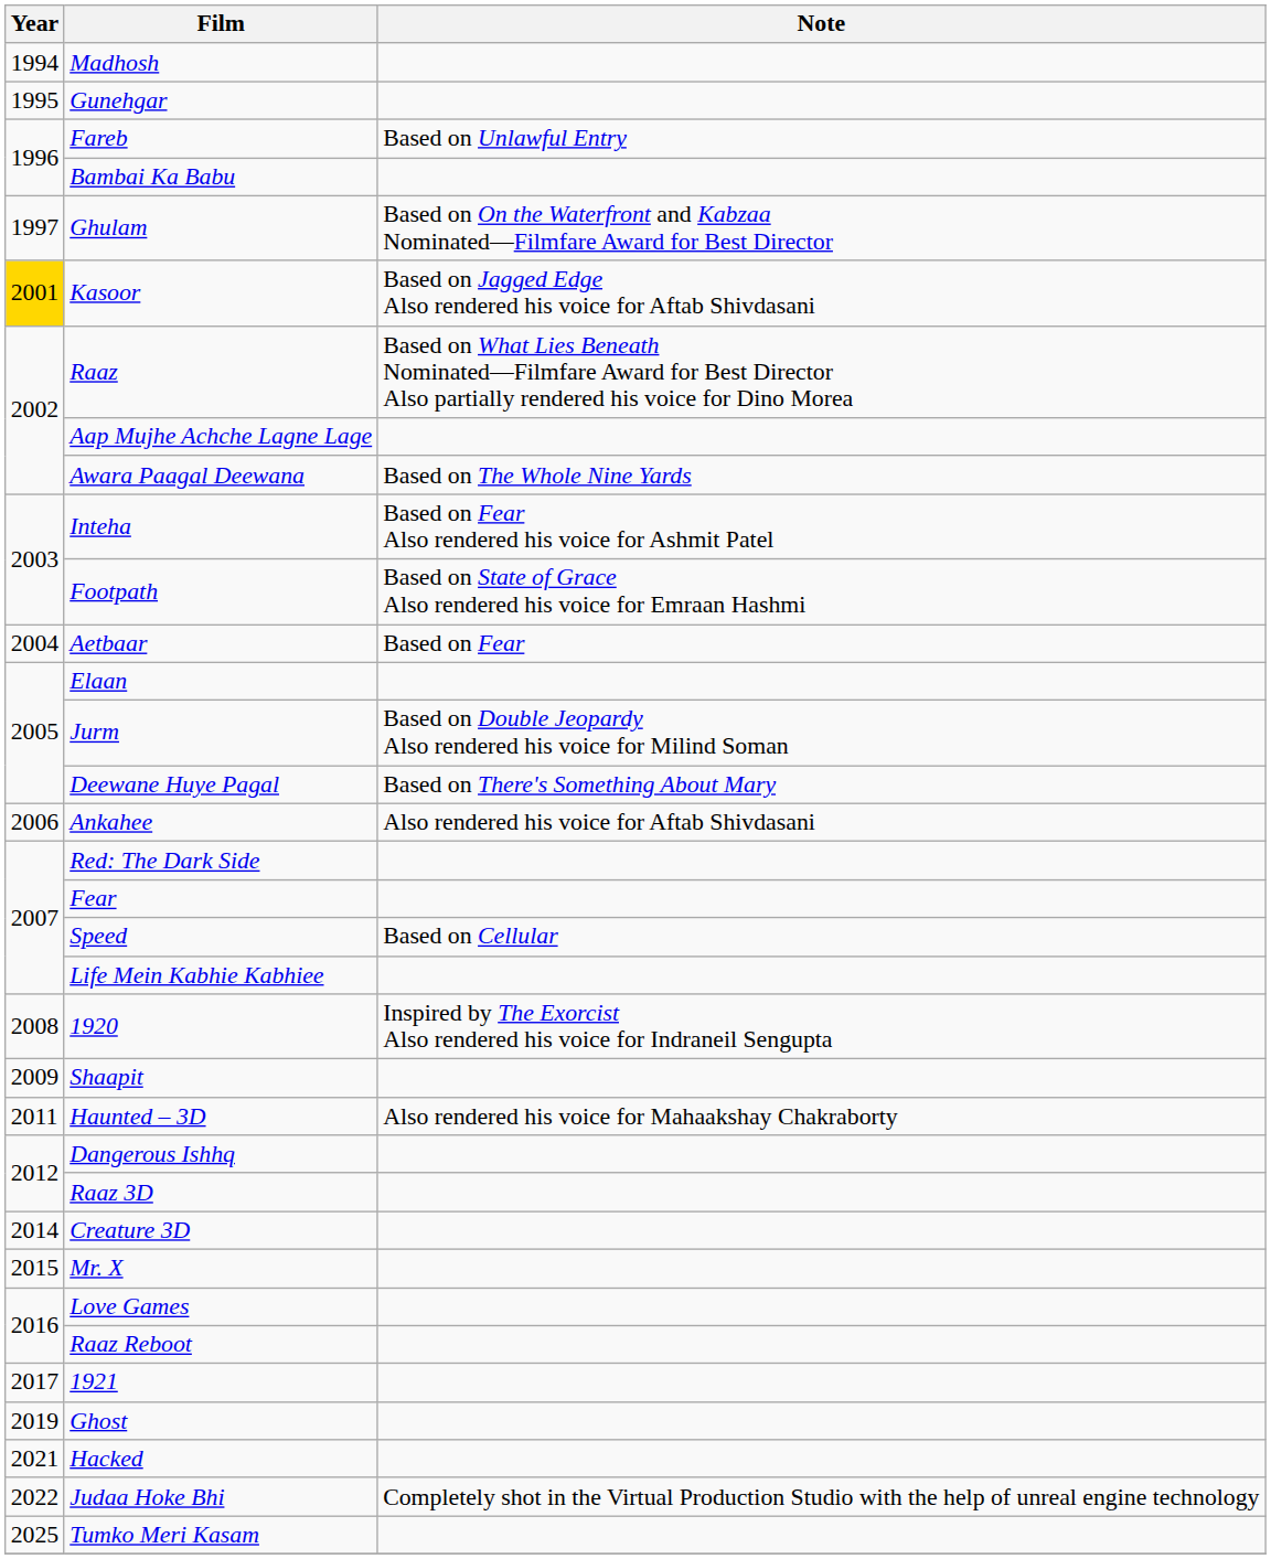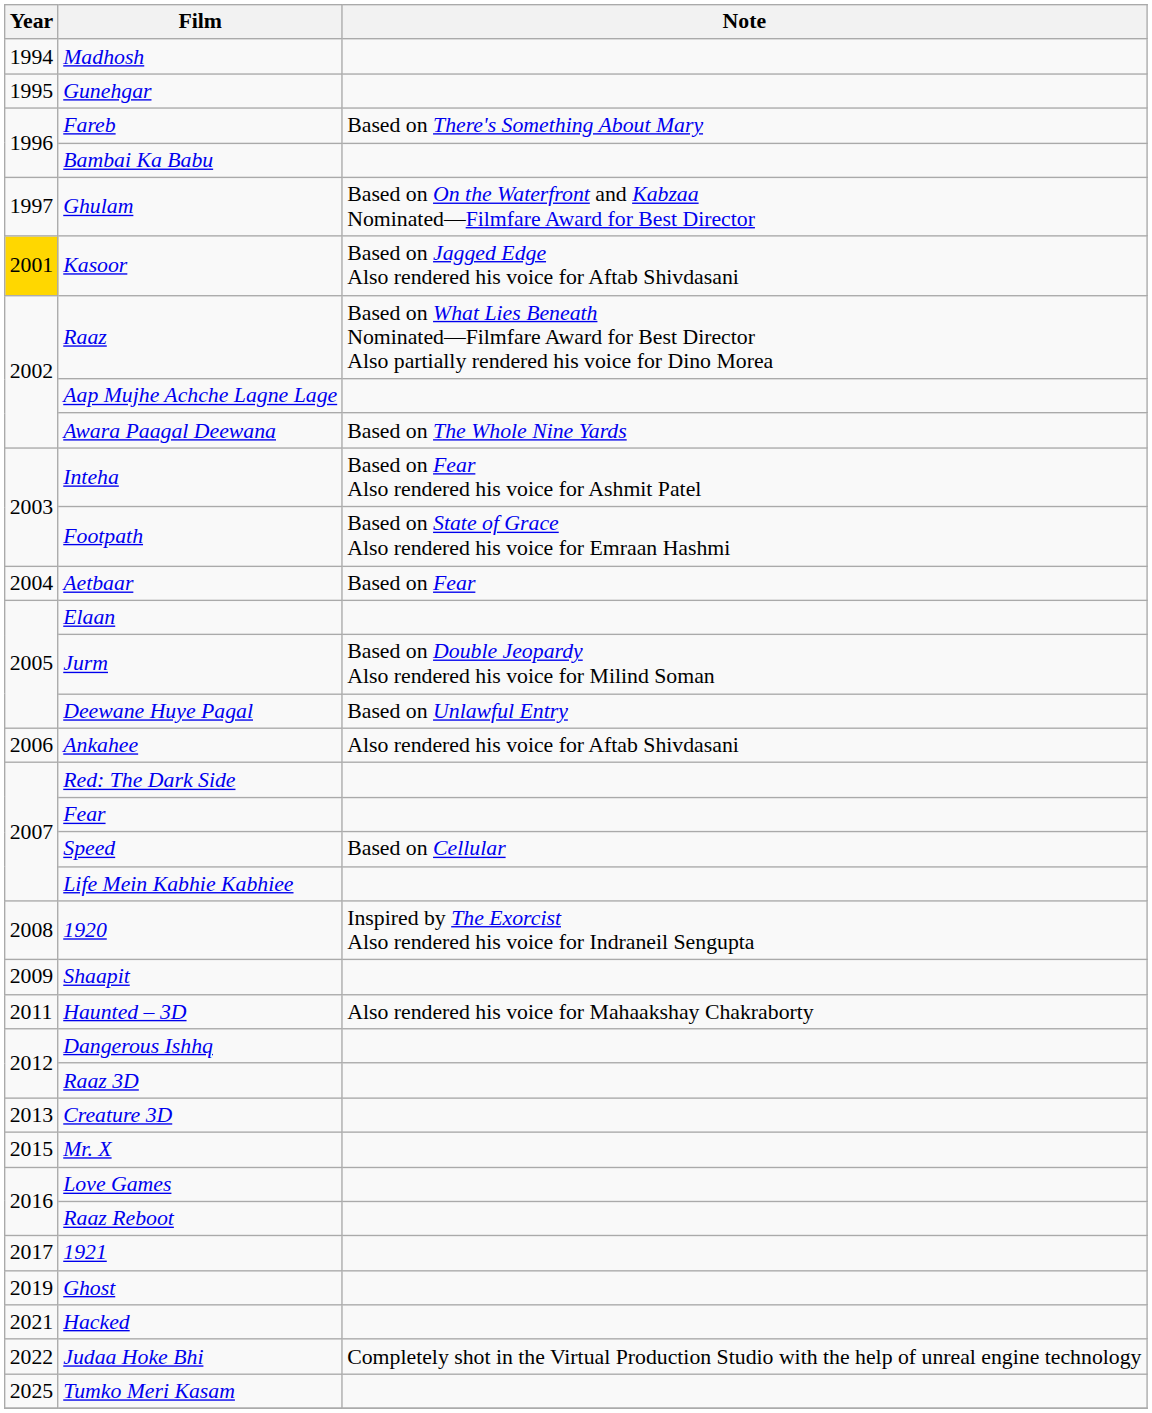Fareb | Note: Based on Unlawful Entry -> Based on There's Something About Mary
Deewane Huye Pagal | Note: Based on There's Something About Mary -> Based on Unlawful Entry
Creature 3D | Year: 2014 -> 2013
